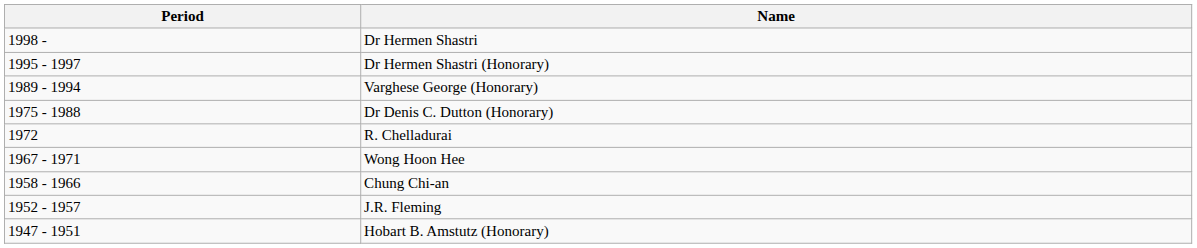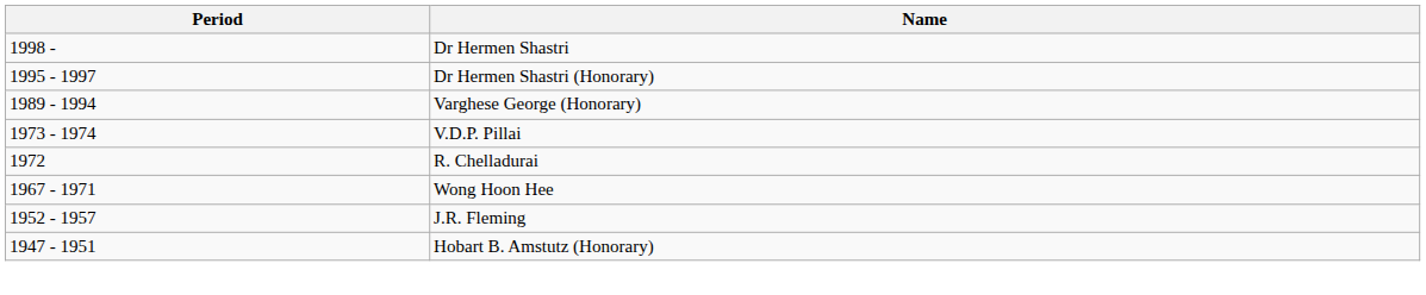- row: 1975 - 1988 | Dr Denis C. Dutton (Honorary)
+ row: 1973 - 1974 | V.D.P. Pillai
- row: 1958 - 1966 | Chung Chi-an
